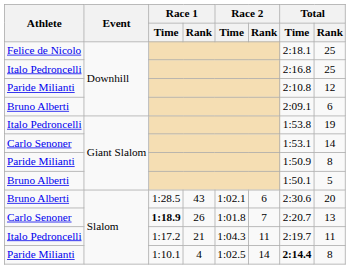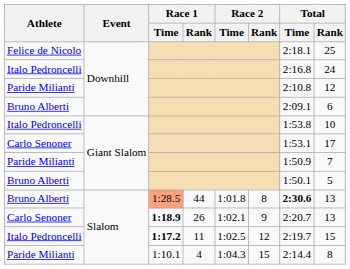Italo Pedroncelli / Downhill | Total / Rank: 25 -> 24
Italo Pedroncelli / Giant Slalom | Total / Rank: 19 -> 10
Carlo Senoner / Giant Slalom | Total / Rank: 14 -> 17
Paride Milianti / Giant Slalom | Total / Rank: 8 -> 7
Bruno Alberti / Slalom | Race 1 / Time: no background -> lightsalmon background
Bruno Alberti / Slalom | Race 1 / Rank: 43 -> 44
Bruno Alberti / Slalom | Race 2 / Time: 1:02.1 -> 1:01.8
Bruno Alberti / Slalom | Race 2 / Rank: 6 -> 8
Bruno Alberti / Slalom | Total / Time: normal -> bold
Bruno Alberti / Slalom | Total / Rank: 20 -> 13
Carlo Senoner / Slalom | Race 2 / Time: 1:01.8 -> 1:02.1
Carlo Senoner / Slalom | Race 2 / Rank: 7 -> 9
Italo Pedroncelli / Slalom | Race 1 / Time: normal -> bold
Italo Pedroncelli / Slalom | Race 1 / Rank: 21 -> 11
Italo Pedroncelli / Slalom | Race 2 / Time: 1:04.3 -> 1:02.5
Italo Pedroncelli / Slalom | Race 2 / Rank: 11 -> 12
Italo Pedroncelli / Slalom | Total / Rank: 11 -> 15
Paride Milianti / Slalom | Race 2 / Time: 1:02.5 -> 1:04.3
Paride Milianti / Slalom | Race 2 / Rank: 14 -> 15
Paride Milianti / Slalom | Total / Time: bold -> normal
